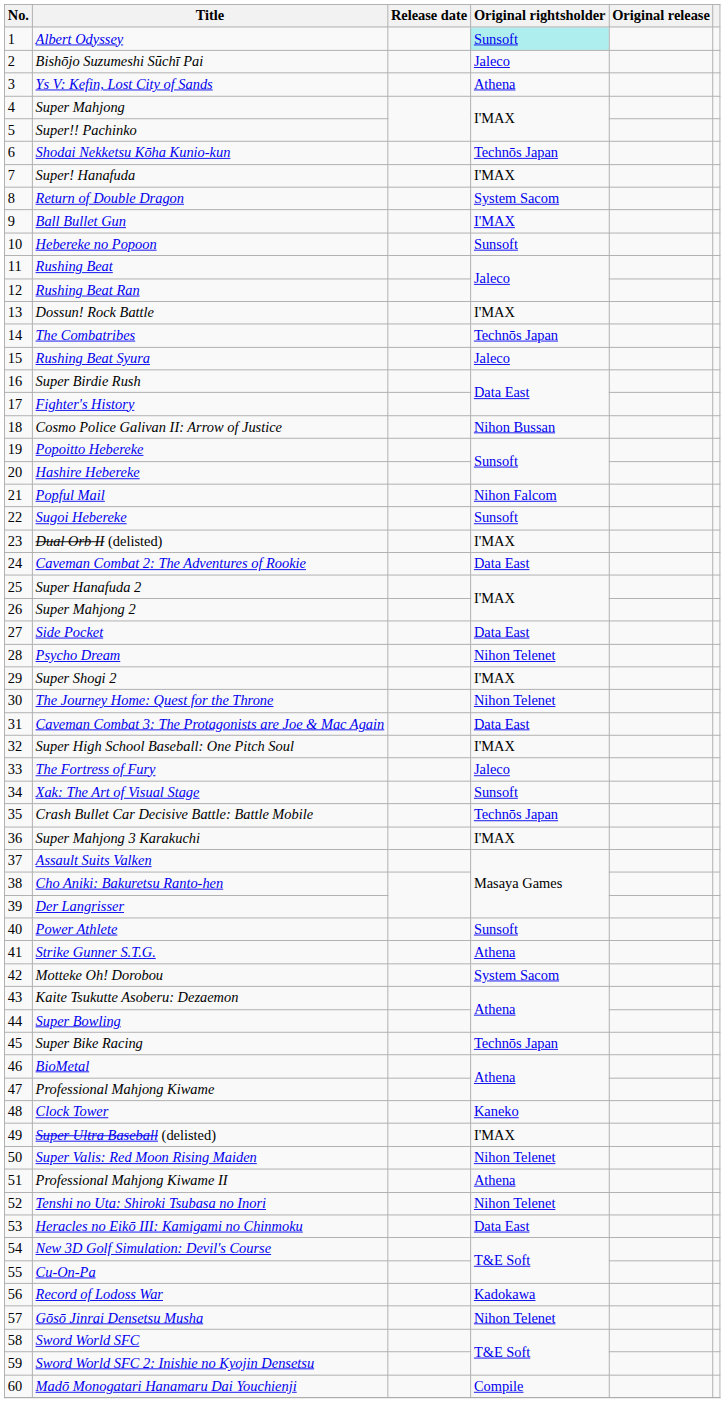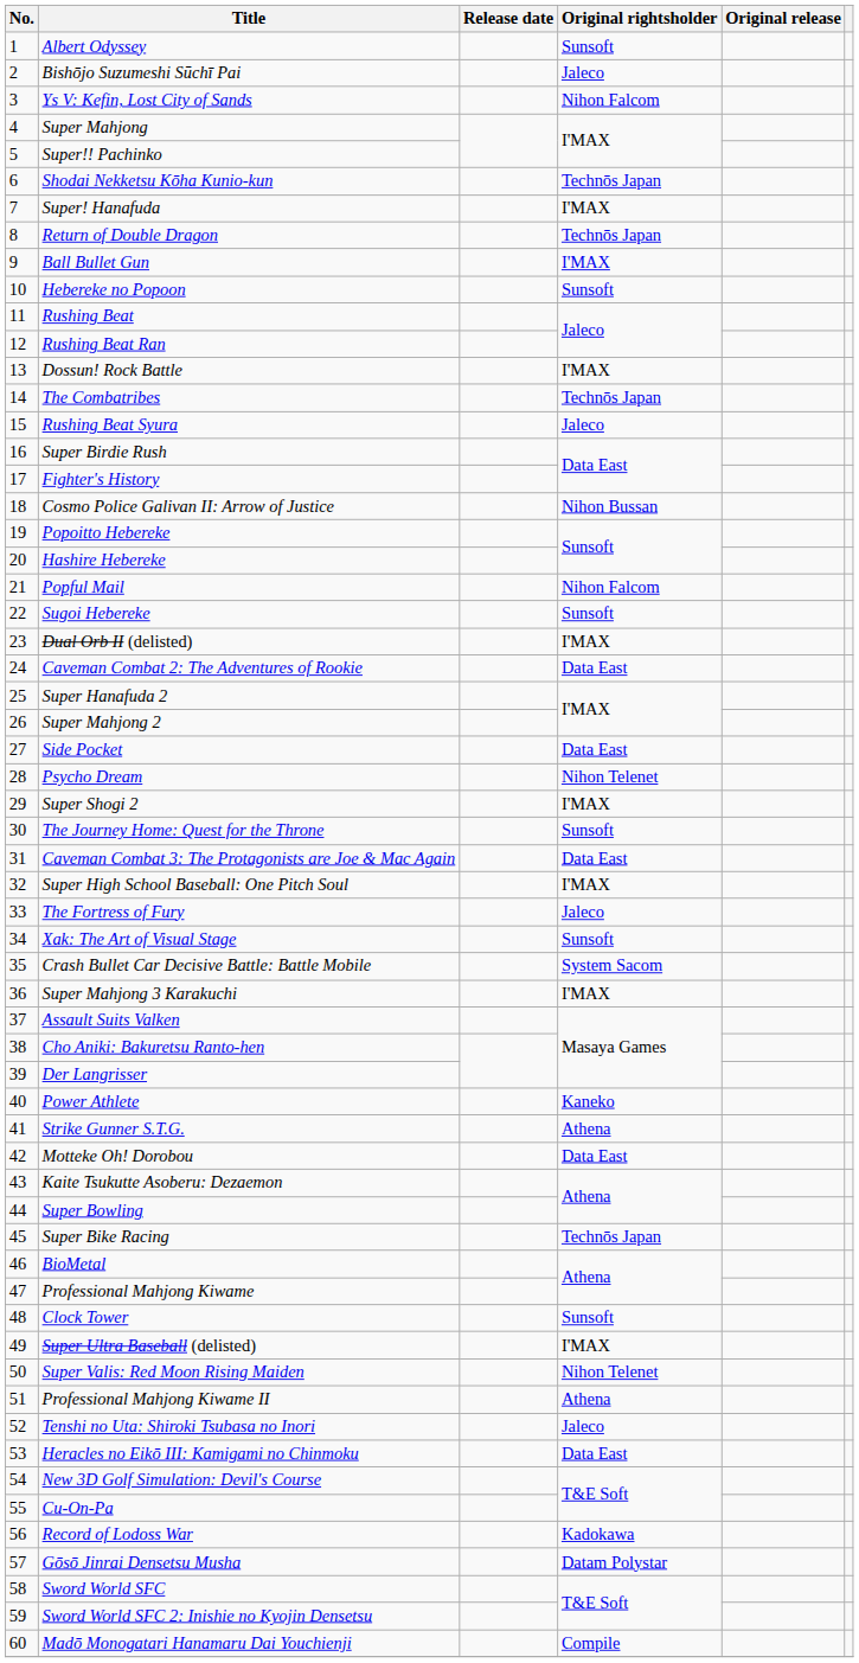Albert Odyssey | Original rightsholder: paleturquoise background -> no background
Ys V: Kefin, Lost City of Sands | Original rightsholder: Athena -> Nihon Falcom
Return of Double Dragon | Original rightsholder: System Sacom -> Technōs Japan
The Journey Home: Quest for the Throne | Original rightsholder: Nihon Telenet -> Sunsoft
Crash Bullet Car Decisive Battle: Battle Mobile | Original rightsholder: Technōs Japan -> System Sacom
Power Athlete | Original rightsholder: Sunsoft -> Kaneko
Motteke Oh! Dorobou | Original rightsholder: System Sacom -> Data East
Clock Tower | Original rightsholder: Kaneko -> Sunsoft
Tenshi no Uta: Shiroki Tsubasa no Inori | Original rightsholder: Nihon Telenet -> Jaleco
Gōsō Jinrai Densetsu Musha | Original rightsholder: Nihon Telenet -> Datam Polystar
